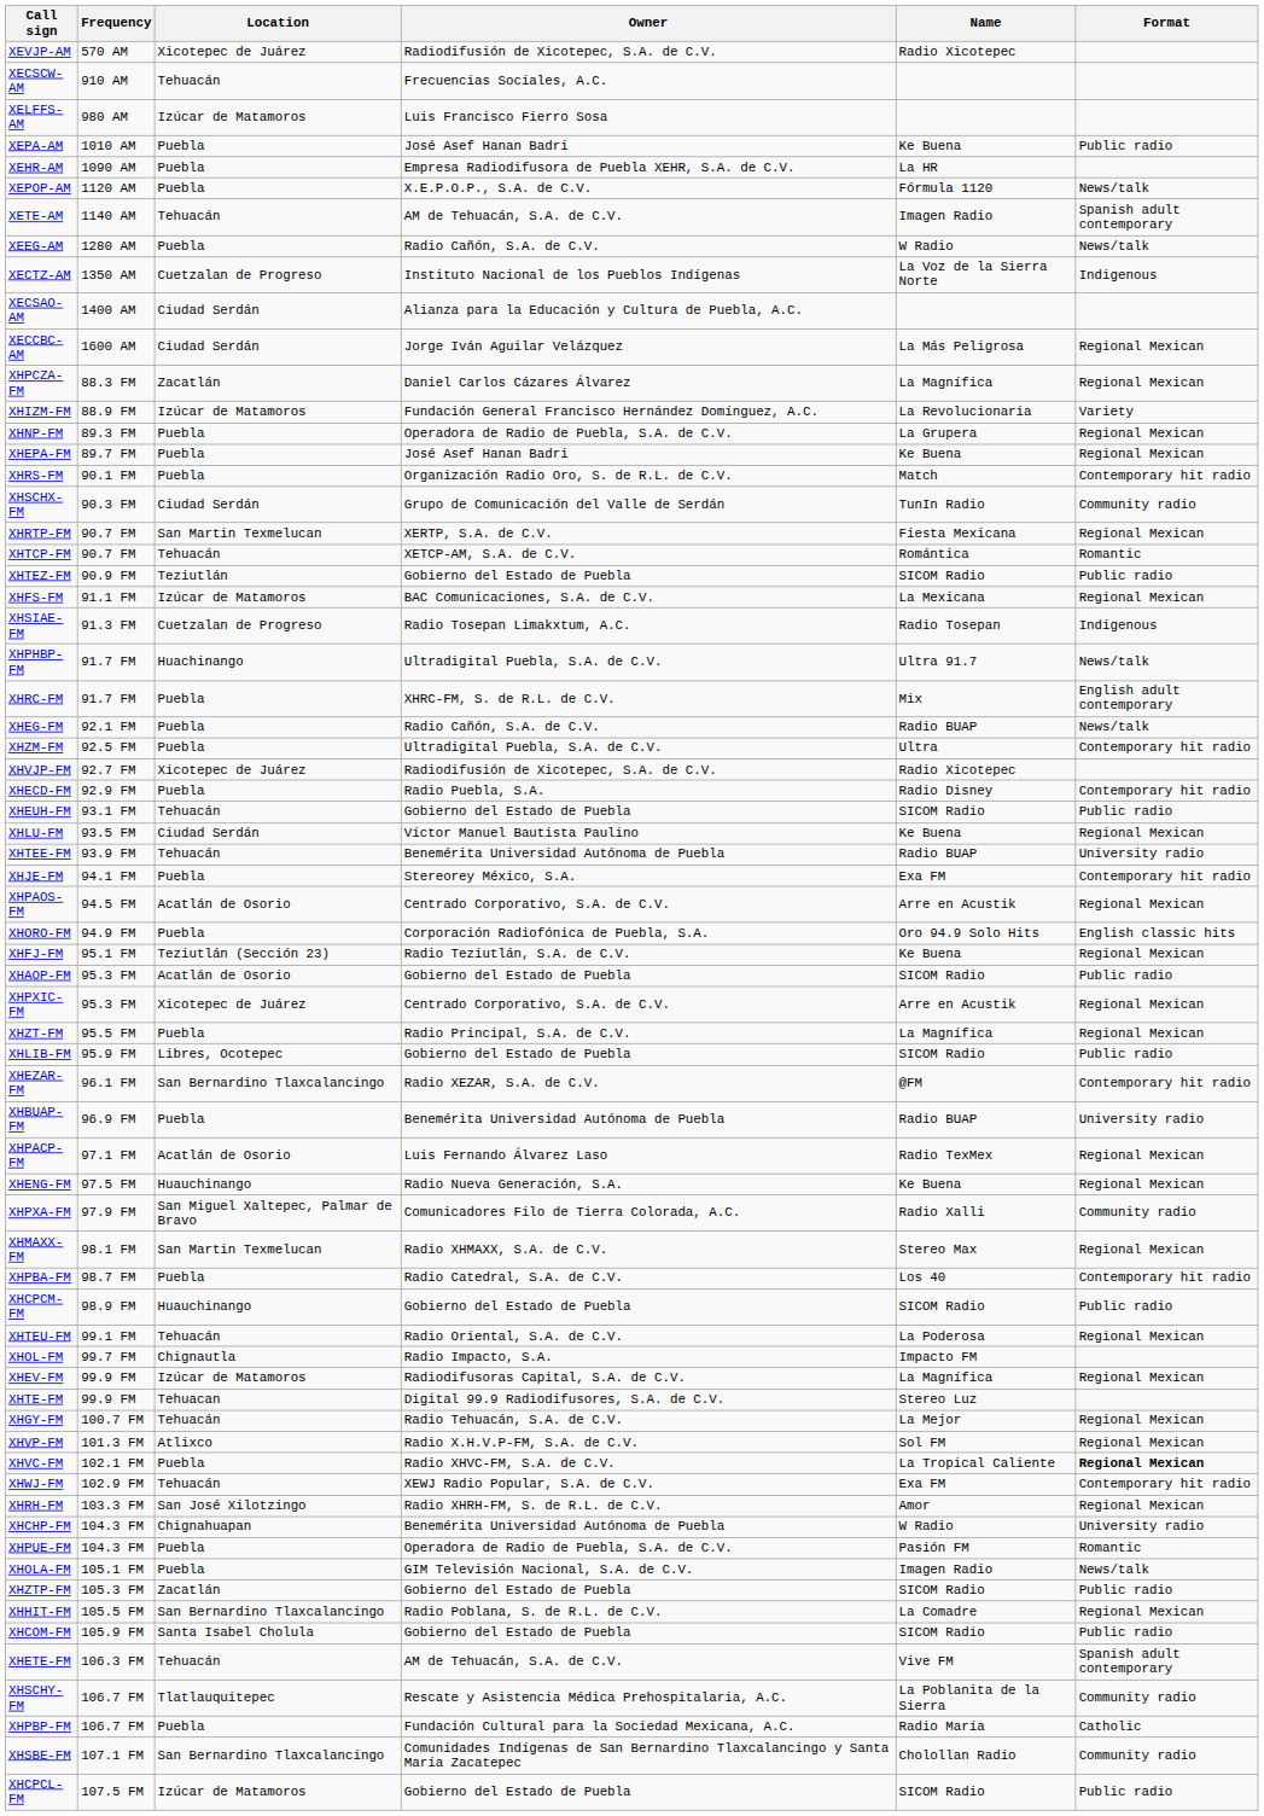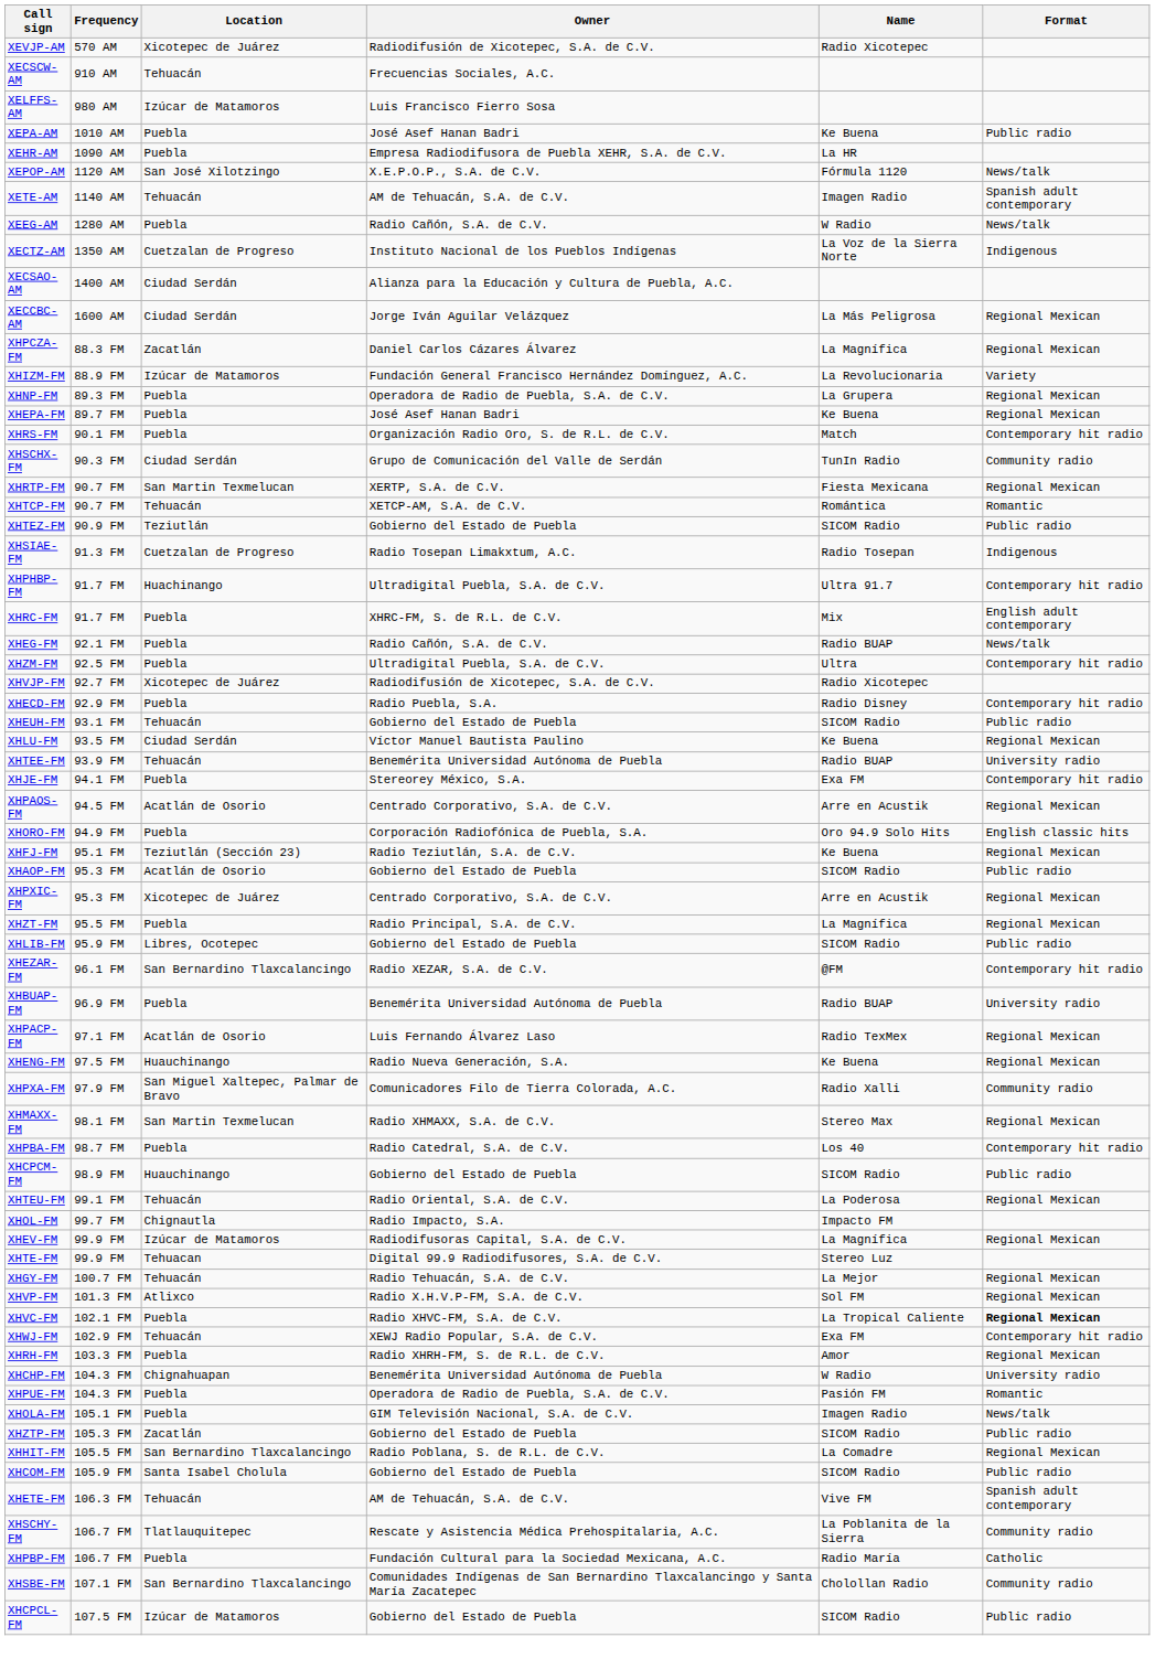XEPOP-AM | Location: Puebla -> San José Xilotzingo
- row: XHFS-FM | 91.1 FM | Izúcar de Matamoros | BAC Comunicaciones, S.A. de C.V. | La Mexicana | Regional Mexican
XHPHBP-FM | Format: News/talk -> Contemporary hit radio
XHRH-FM | Location: San José Xilotzingo -> Puebla
